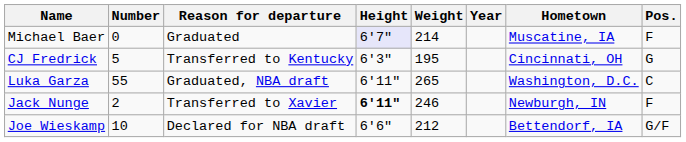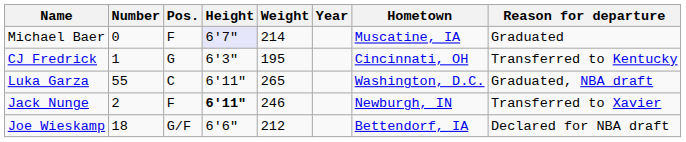columns swapped: Pos. <-> Reason for departure
CJ Fredrick | Number: 5 -> 1
Joe Wieskamp | Number: 10 -> 18
